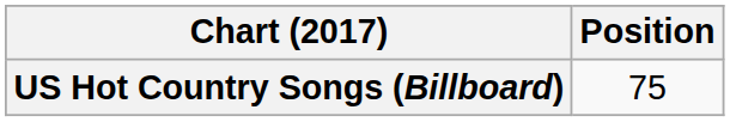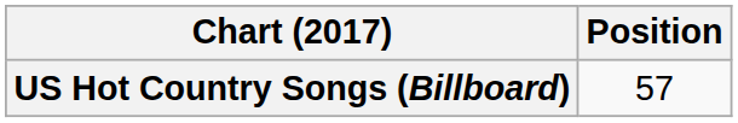US Hot Country Songs (Billboard) | Position: 75 -> 57
